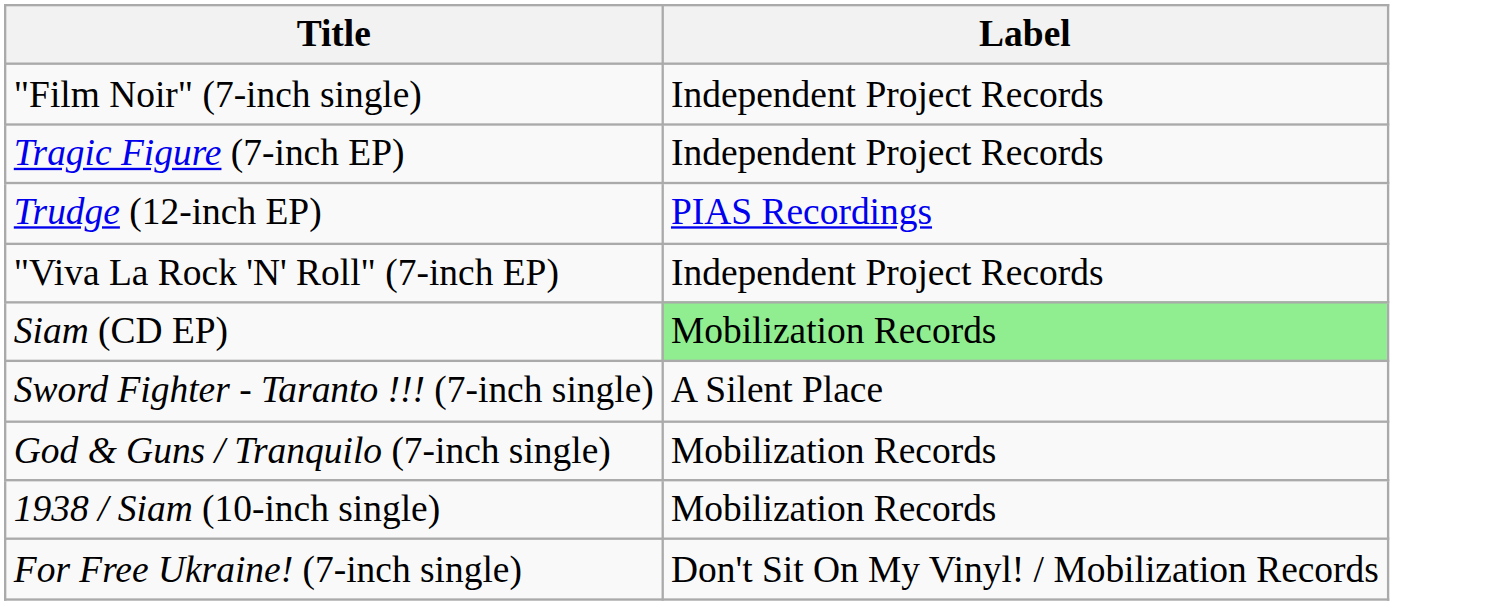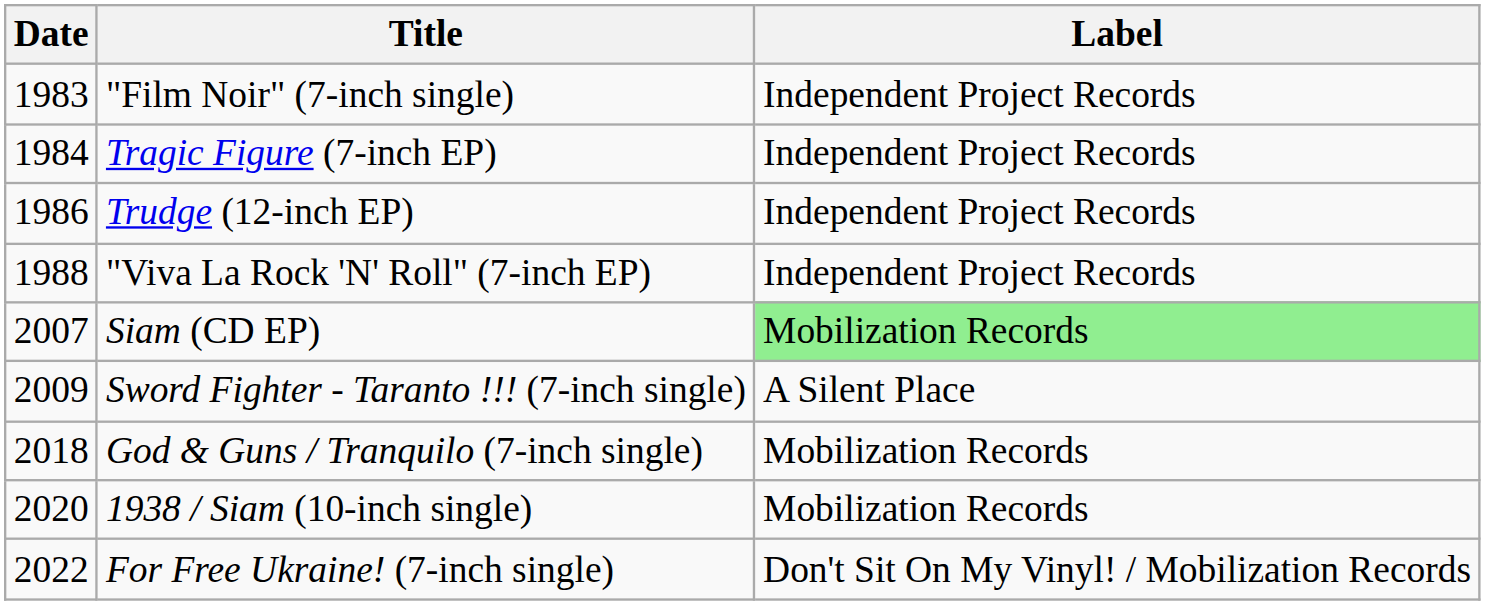+ column: Date | 1983 | 1984 | 1986 | 1988 | 2007 | 2009 | 2018 | 2020 | 2022
Trudge (12-inch EP) | Label: PIAS Recordings -> Independent Project Records
